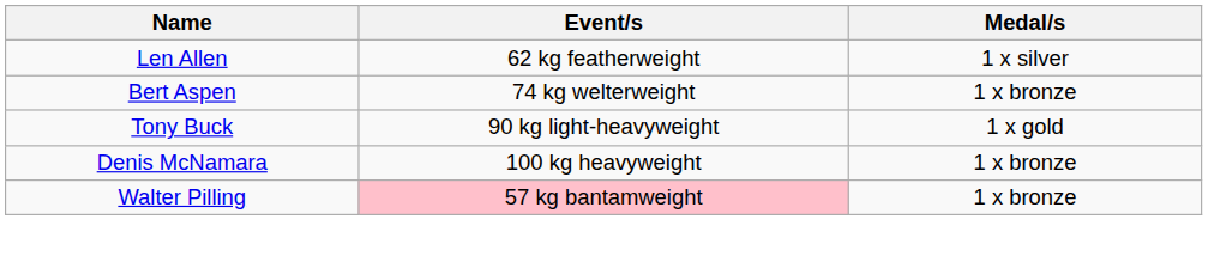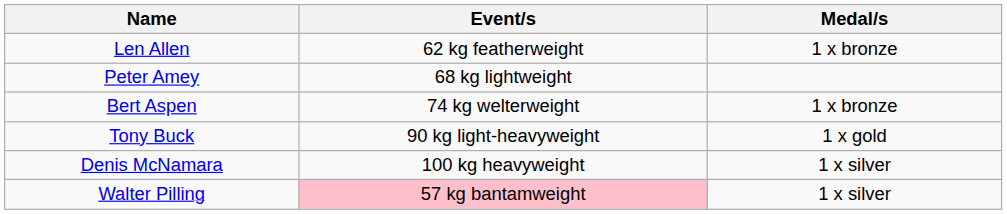Len Allen | Medal/s: 1 x silver -> 1 x bronze
+ row: Peter Amey | 68 kg lightweight
Denis McNamara | Medal/s: 1 x bronze -> 1 x silver
Walter Pilling | Medal/s: 1 x bronze -> 1 x silver
